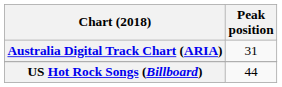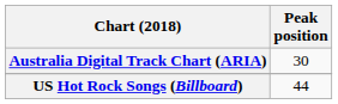Australia Digital Track Chart (ARIA) | Peak position: 31 -> 30
